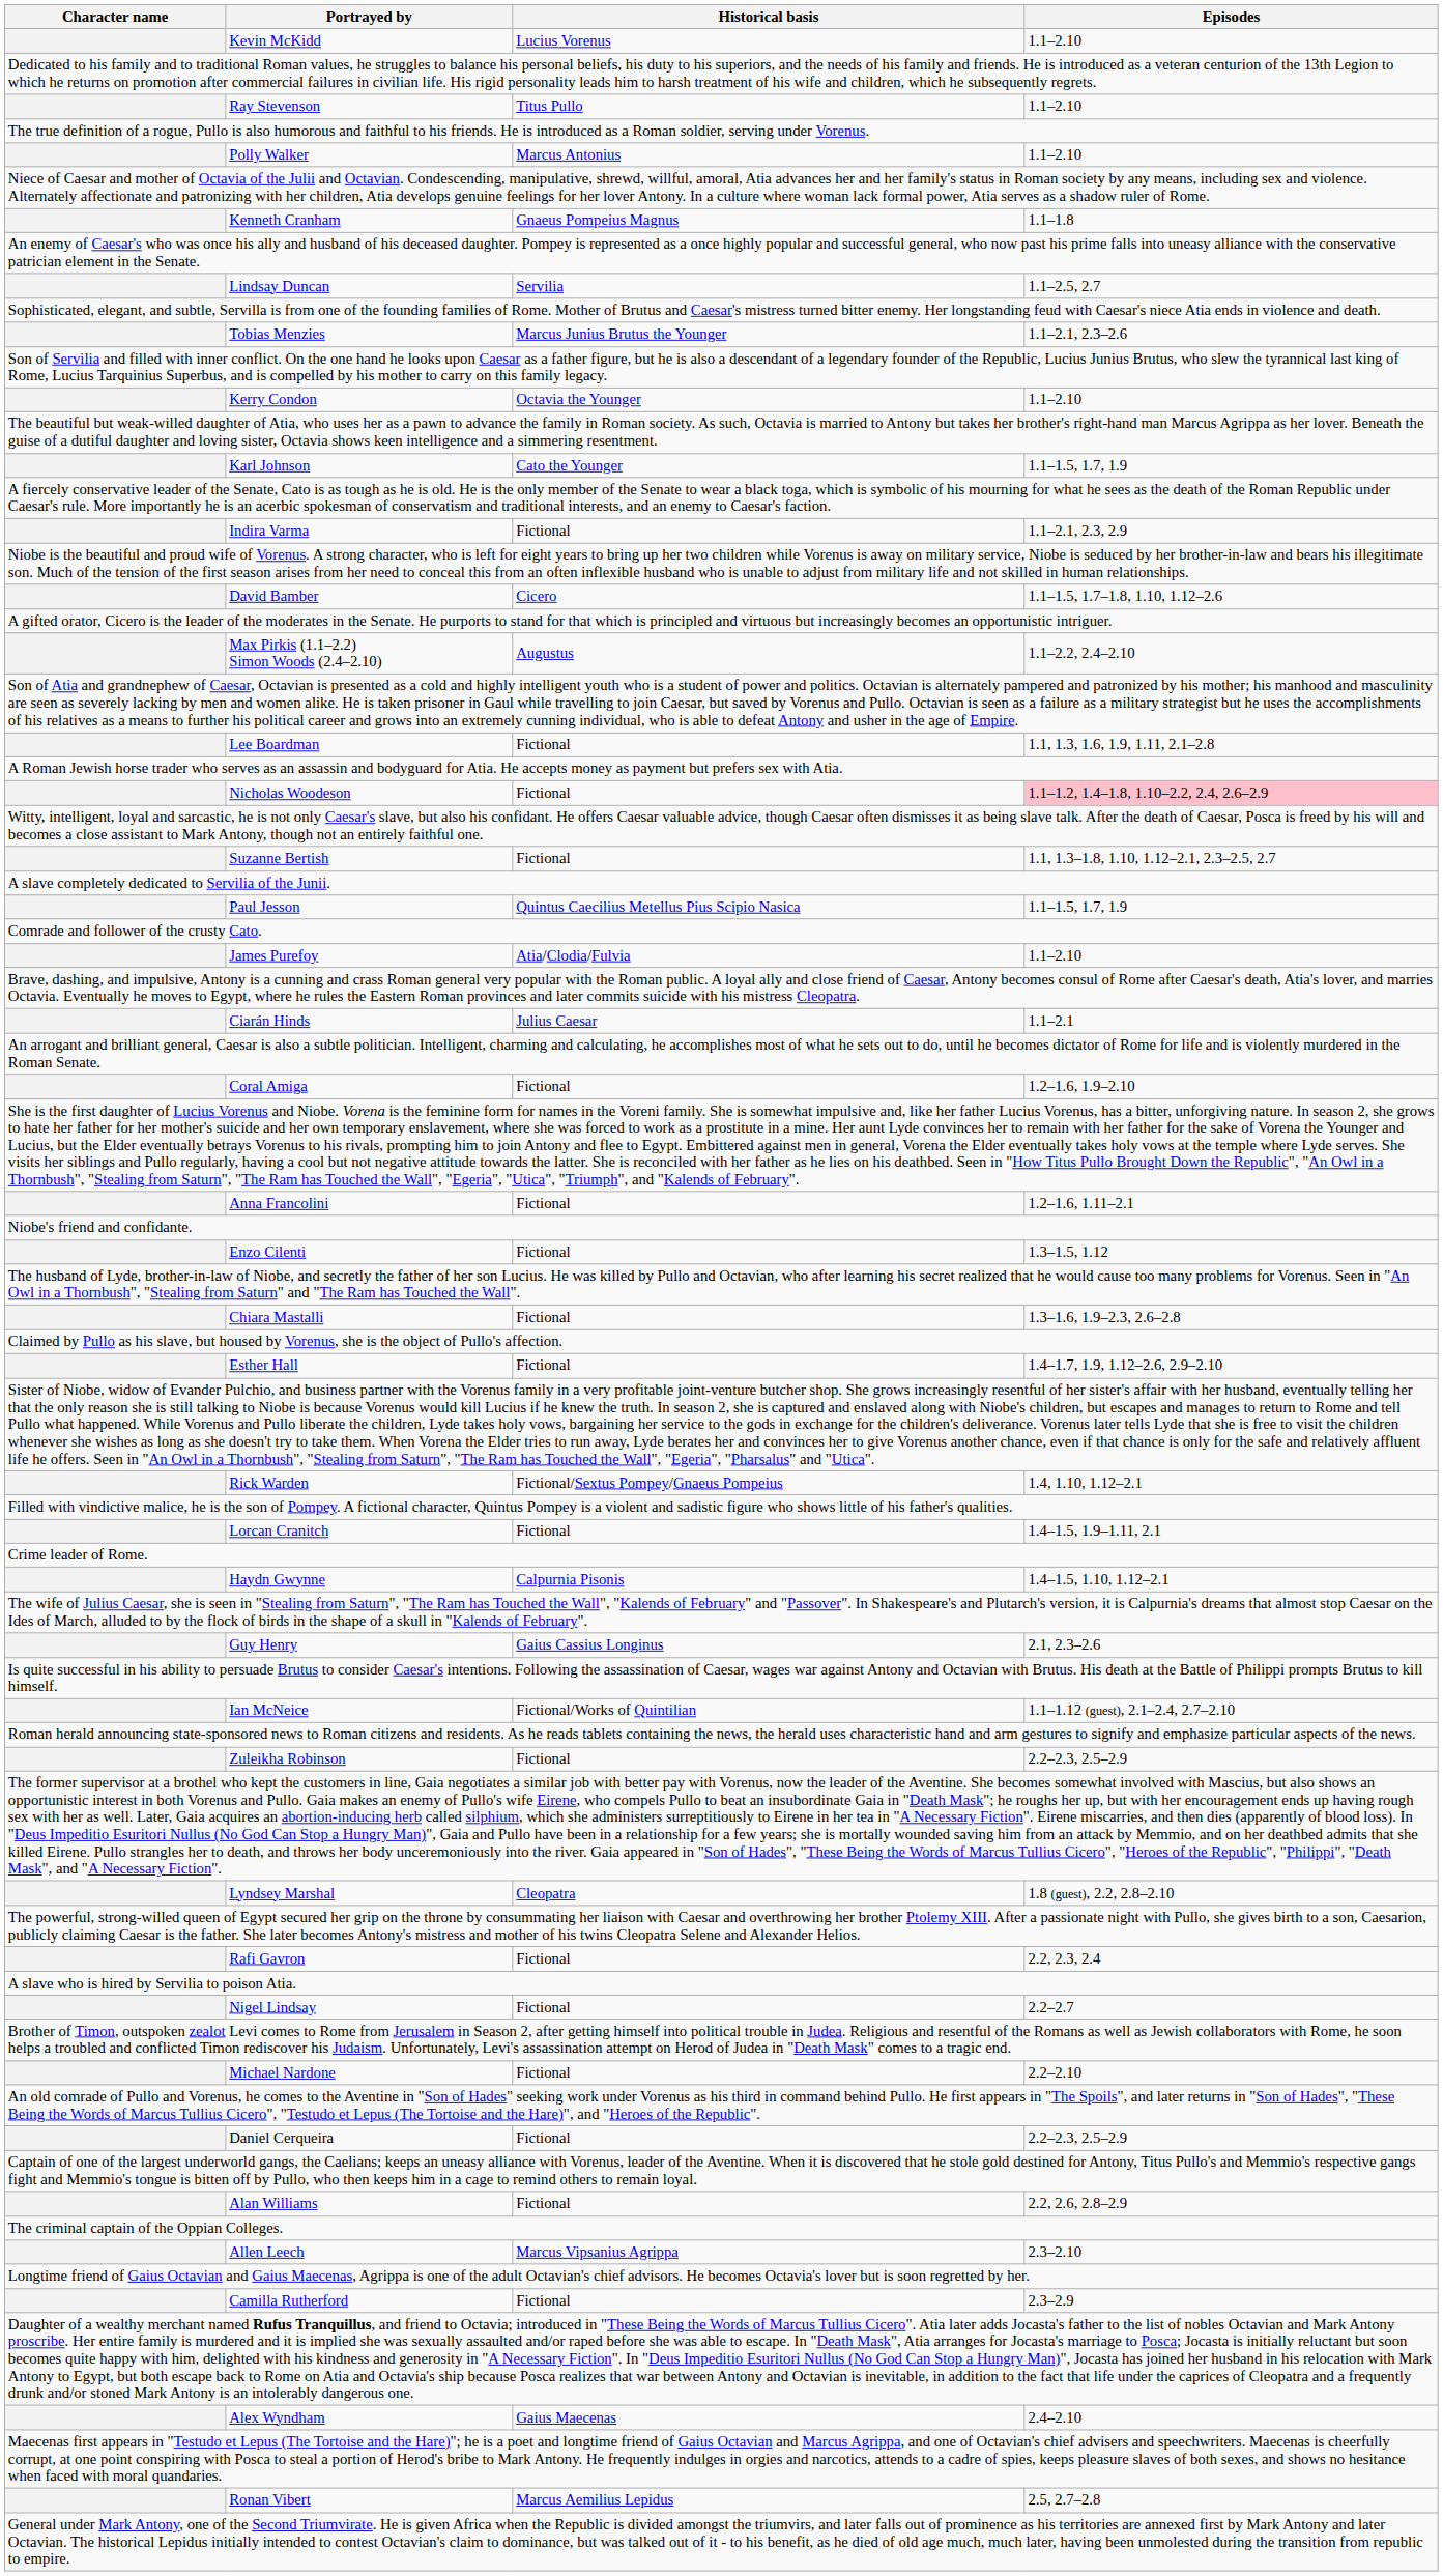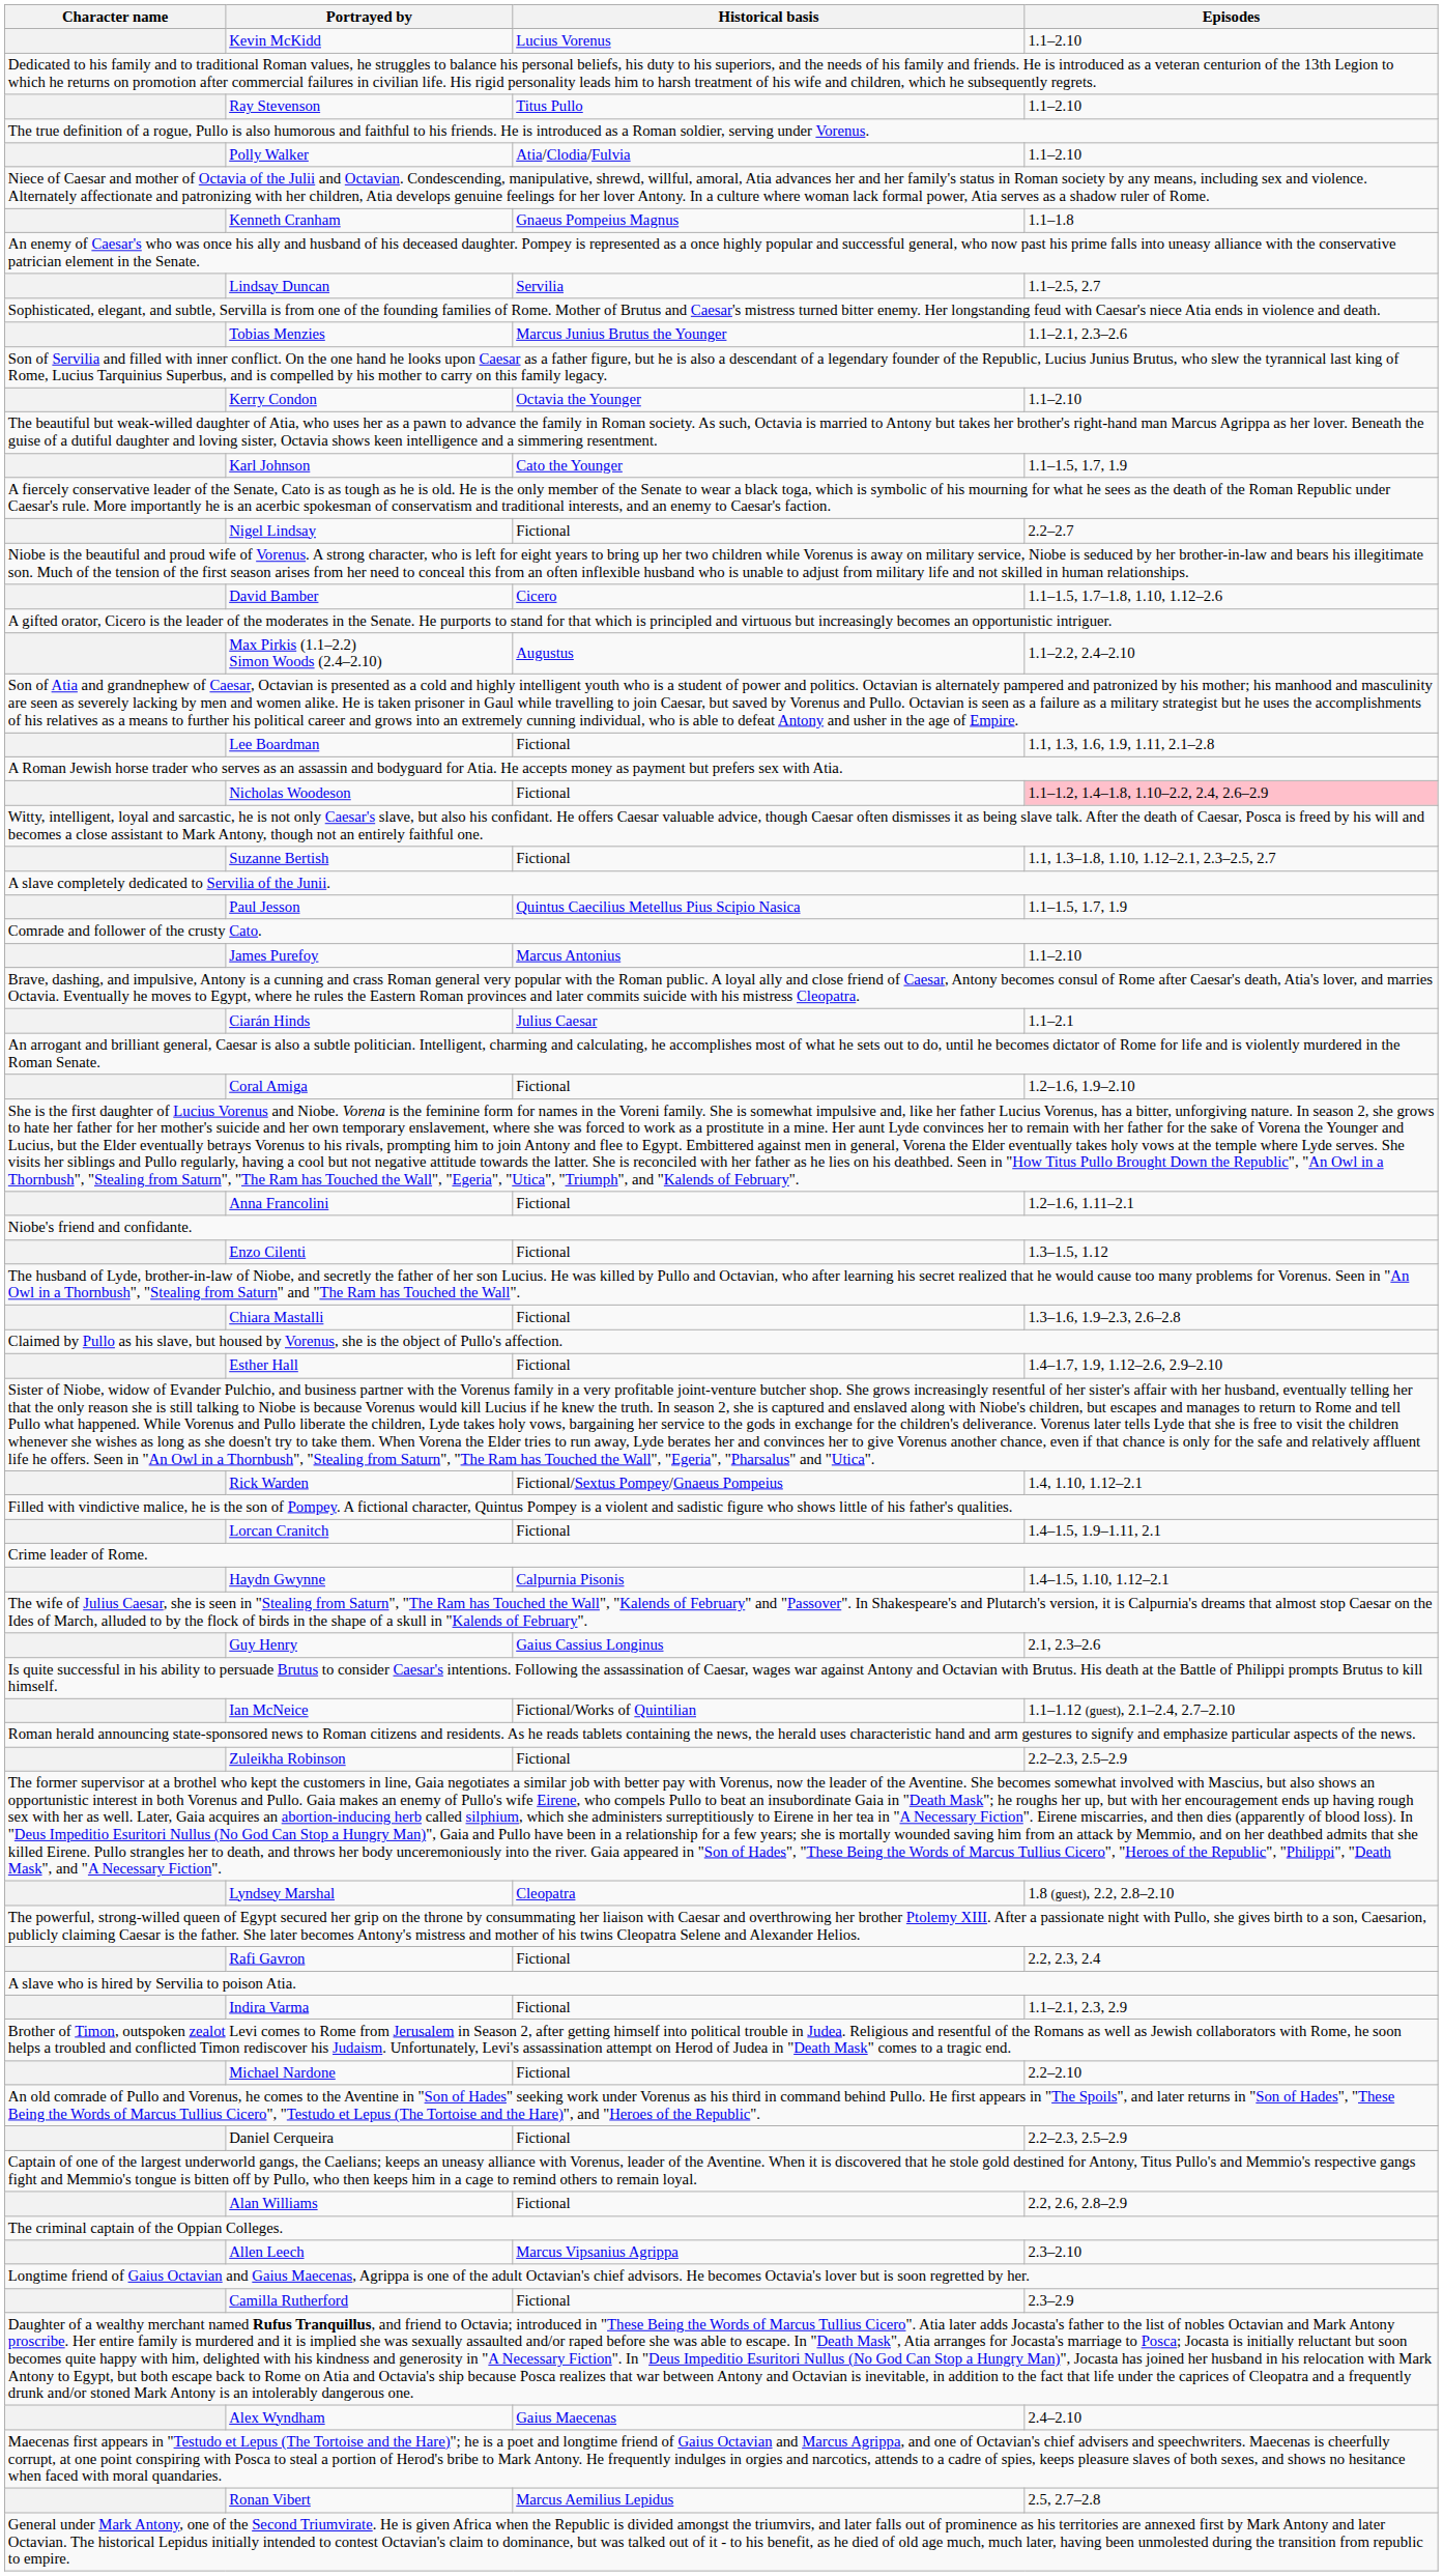Polly Walker | Historical basis: Marcus Antonius -> Atia/Clodia/Fulvia
rows swapped: Indira Varma <-> Nigel Lindsay
James Purefoy | Historical basis: Atia/Clodia/Fulvia -> Marcus Antonius
